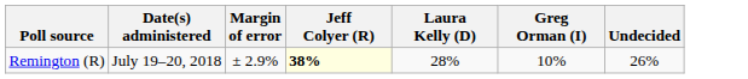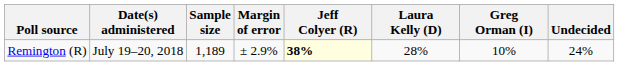+ column: Sample size | 1,189
Remington (R) | Undecided: 26% -> 24%
